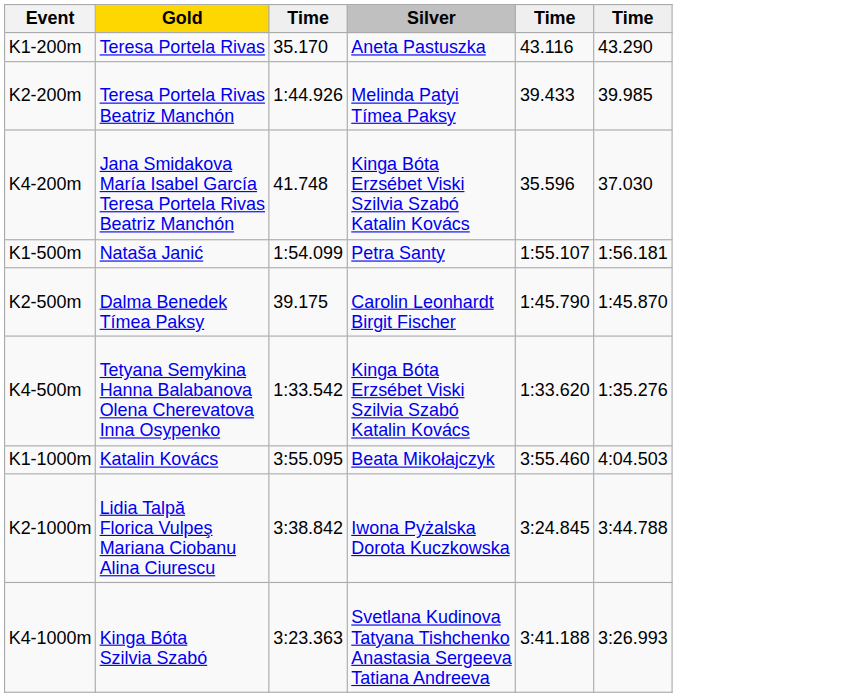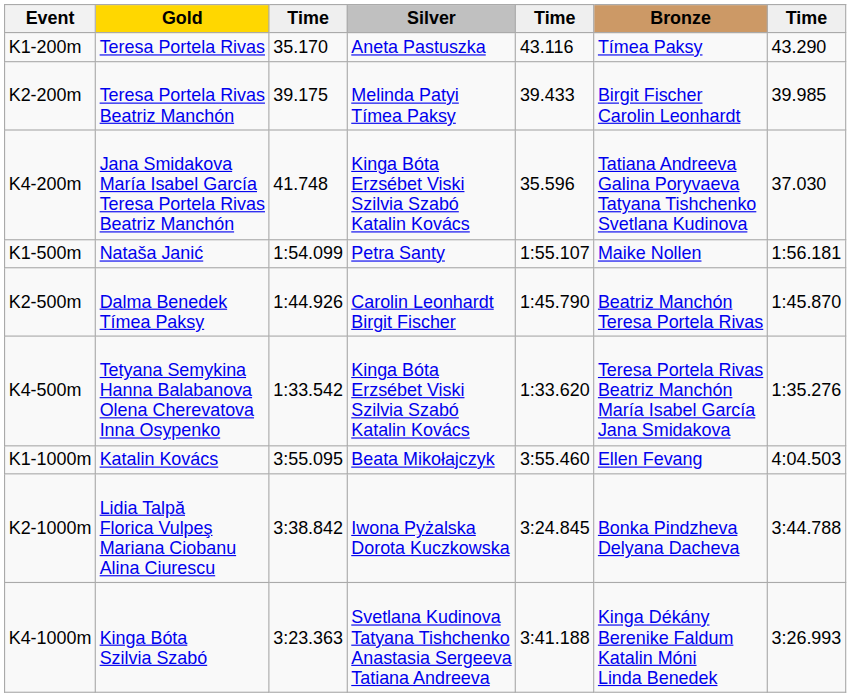+ column: Bronze | Tímea Paksy | Birgit Fischer Carolin Leonhardt | Tatiana Andreeva Galina Poryvaeva Tatyana Tishchenko Svetlana Kudinova | Maike Nollen | Beatriz Manchón Teresa Portela Rivas | Teresa Portela Rivas Beatriz Manchón María Isabel García Jana Smidakova | Ellen Fevang | Bonka Pindzheva Delyana Dacheva | Kinga Dékány Berenike Faldum Katalin Móni Linda Benedek
K2-200m | column 3: 1:44.926 -> 39.175
K2-500m | column 3: 39.175 -> 1:44.926
